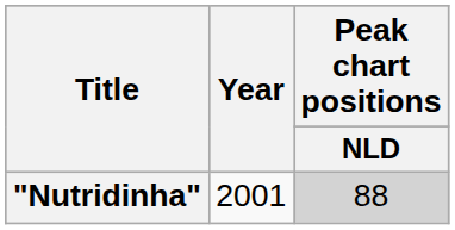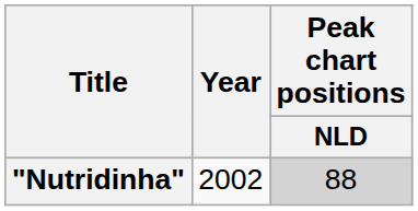"Nutridinha" | Year: 2001 -> 2002
